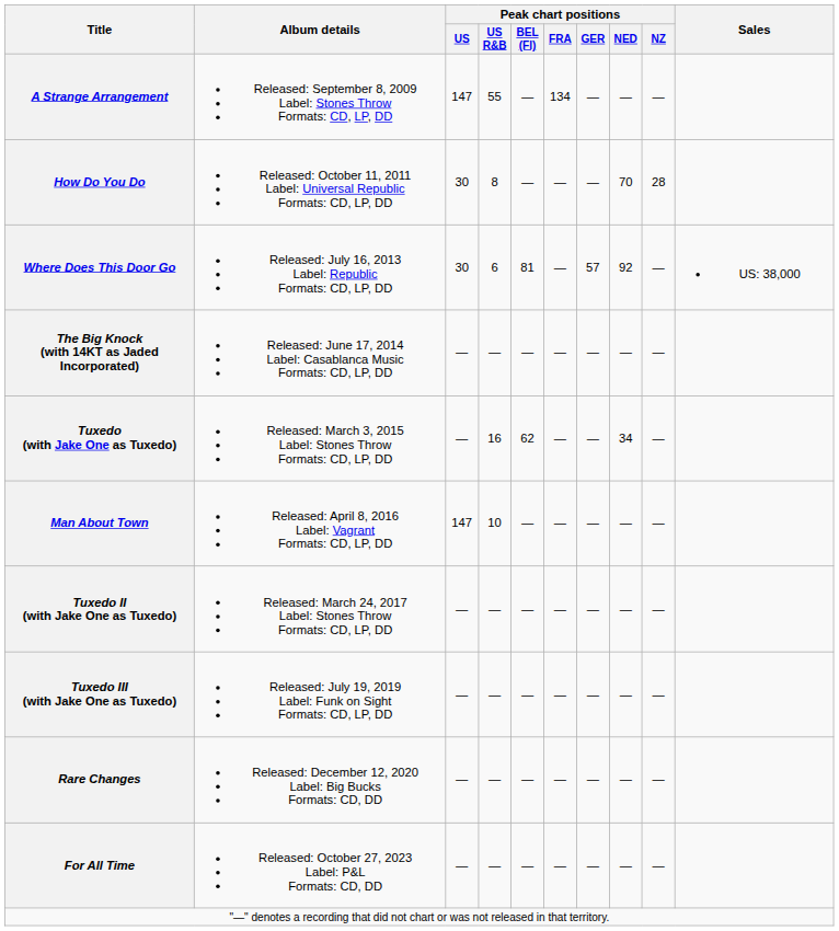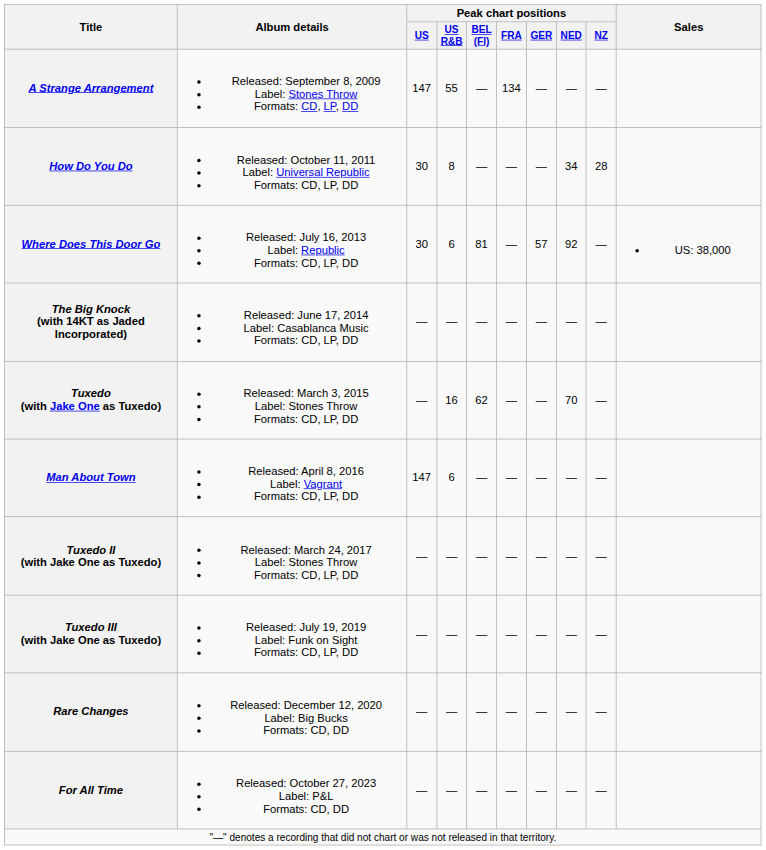How Do You Do | Peak chart positions / NED: 70 -> 34
Tuxedo (with Jake One as Tuxedo) | Peak chart positions / NED: 34 -> 70
Man About Town | Peak chart positions / US R&B: 10 -> 6
